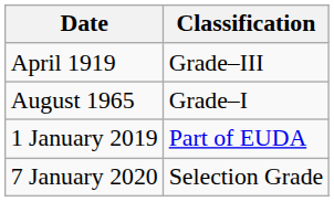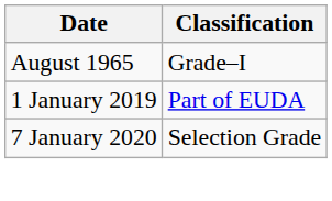- row: April 1919 | Grade–III
